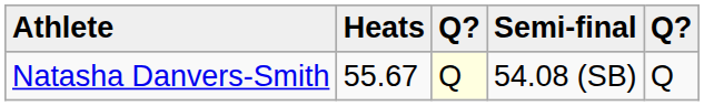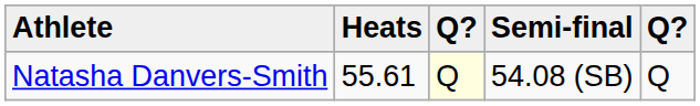Natasha Danvers-Smith | Heats: 55.67 -> 55.61
